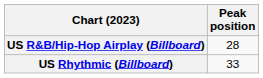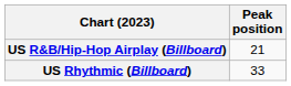US R&B/Hip-Hop Airplay (Billboard) | Peak position: 28 -> 21
